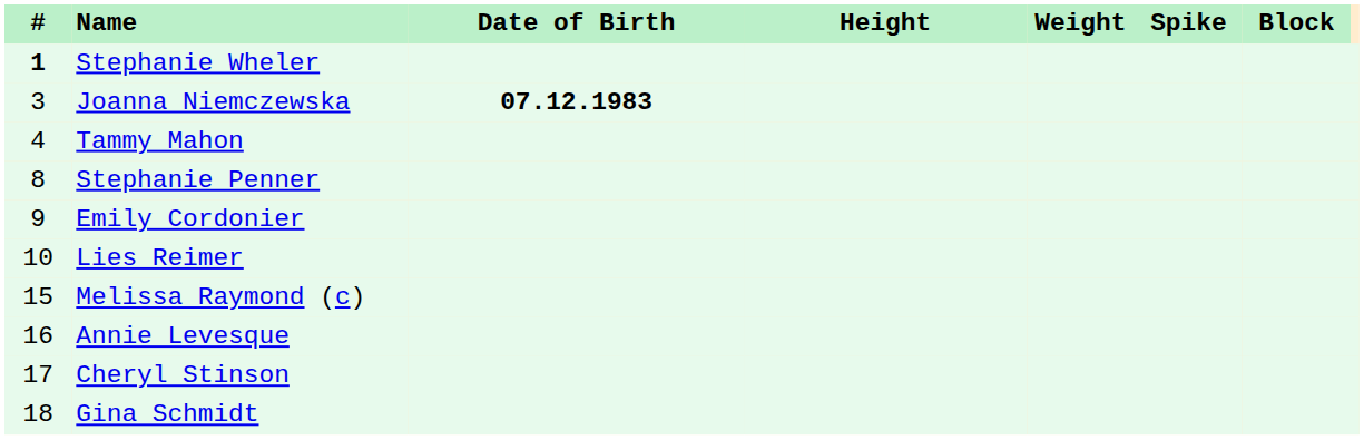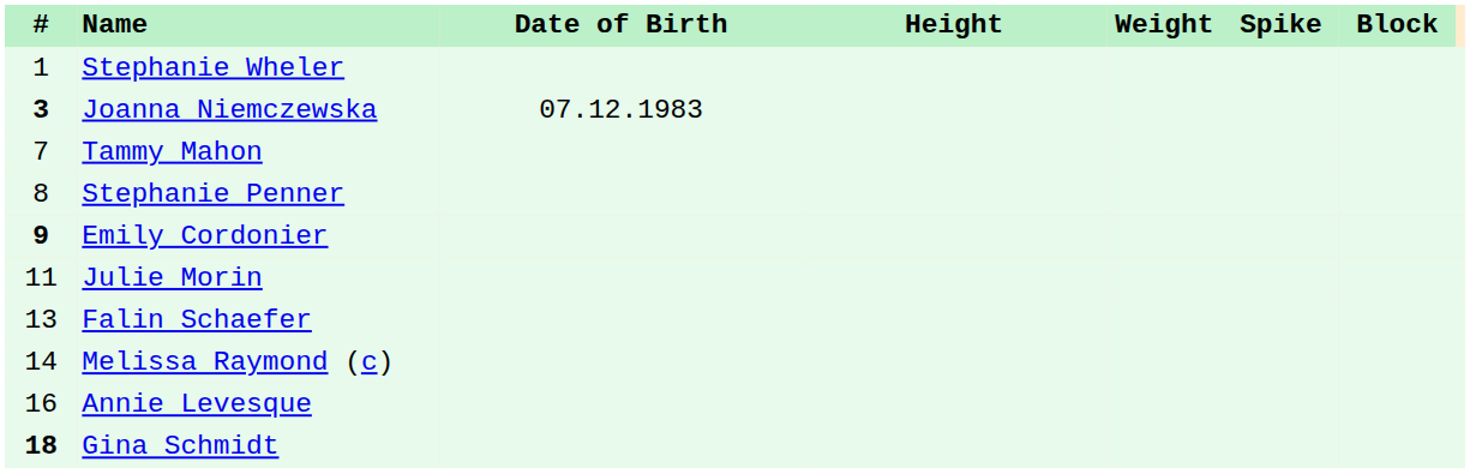Stephanie Wheler | #: bold -> normal
Joanna Niemczewska | #: normal -> bold
Joanna Niemczewska | Date of Birth: bold -> normal
Tammy Mahon | #: 4 -> 7
Emily Cordonier | #: normal -> bold
- row: 10 | Lies Reimer
+ row: 11 | Julie Morin
+ row: 13 | Falin Schaefer
Melissa Raymond (c) | #: 15 -> 14
- row: 17 | Cheryl Stinson
Gina Schmidt | #: normal -> bold
